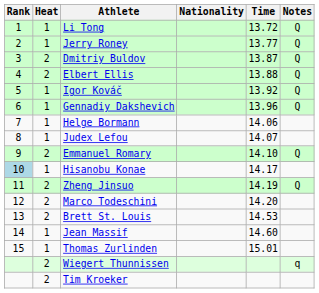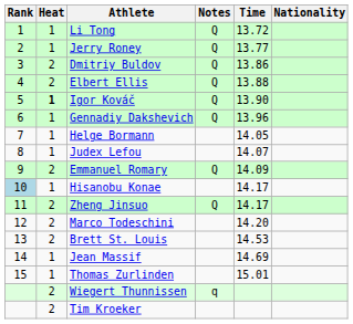columns swapped: Nationality <-> Notes
Dmitriy Buldov | Time: 13.87 -> 13.86
Igor Kováč | Heat: normal -> bold
Igor Kováč | Time: 13.92 -> 13.90
Helge Bormann | Time: 14.06 -> 14.05
Emmanuel Romary | Time: 14.10 -> 14.09
Zheng Jinsuo | Time: 14.19 -> 14.17
Jean Massif | Time: 14.60 -> 14.69
